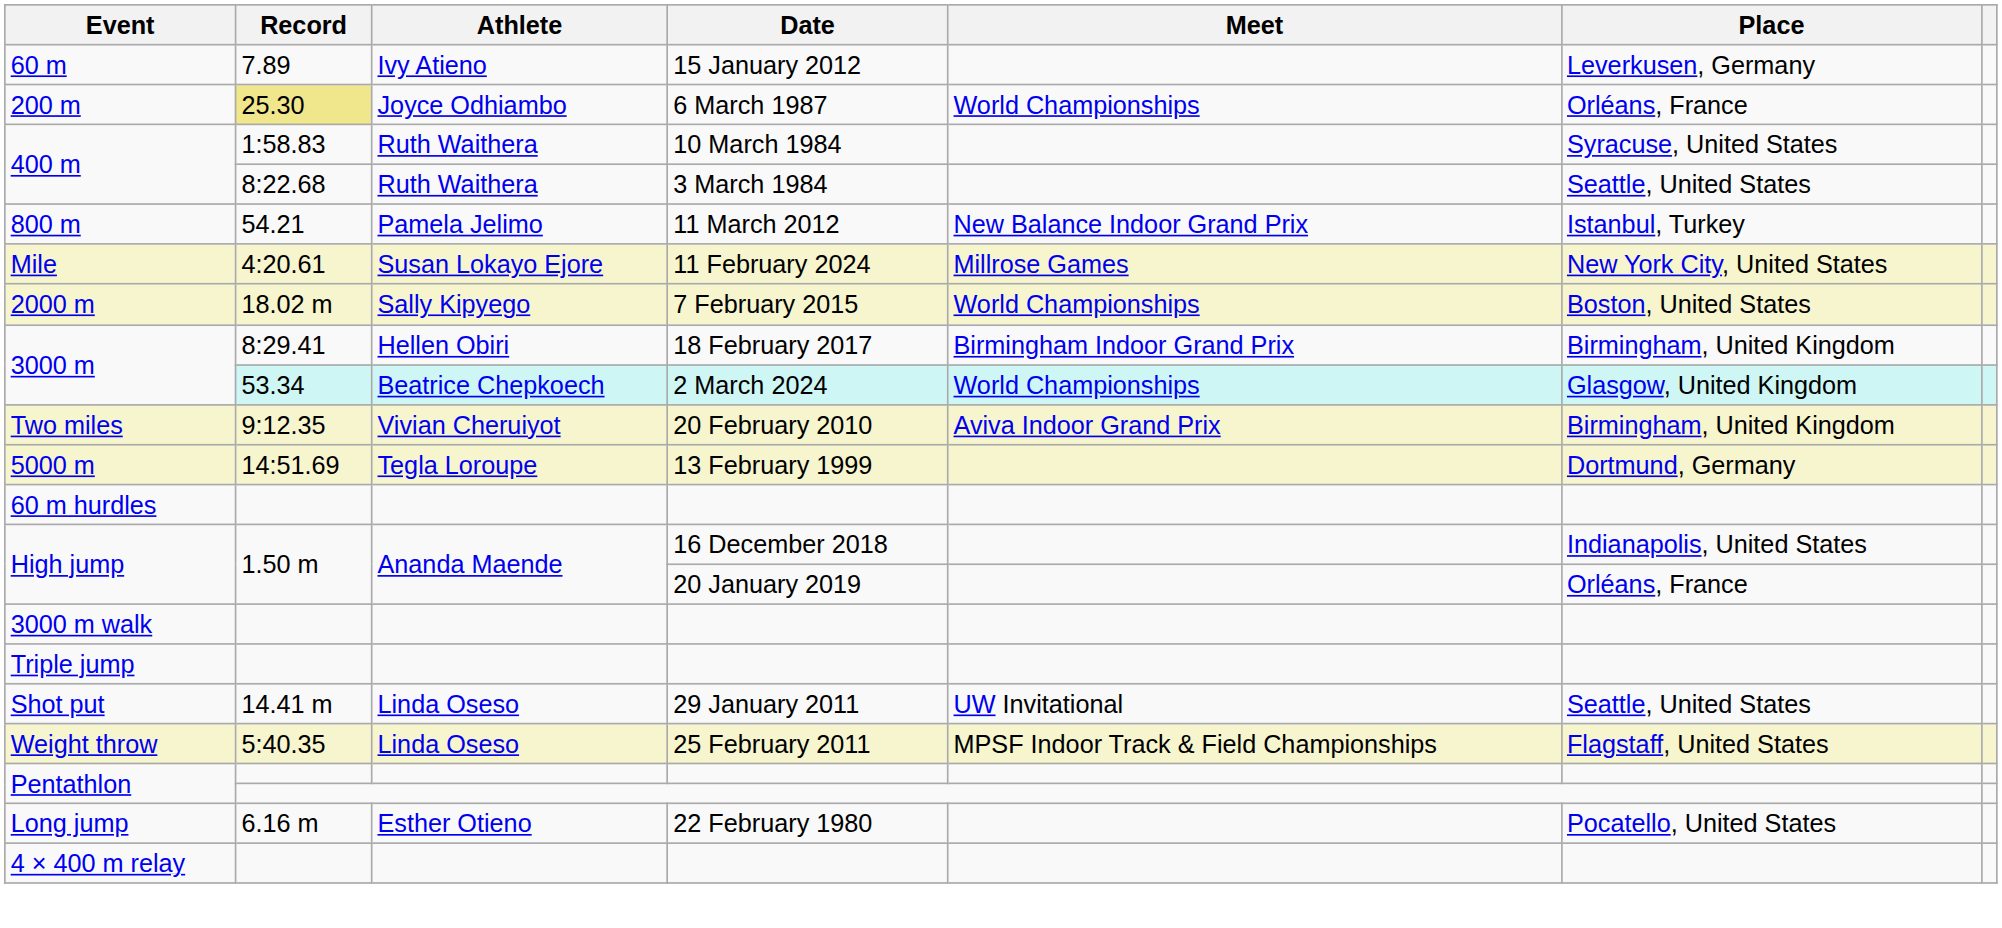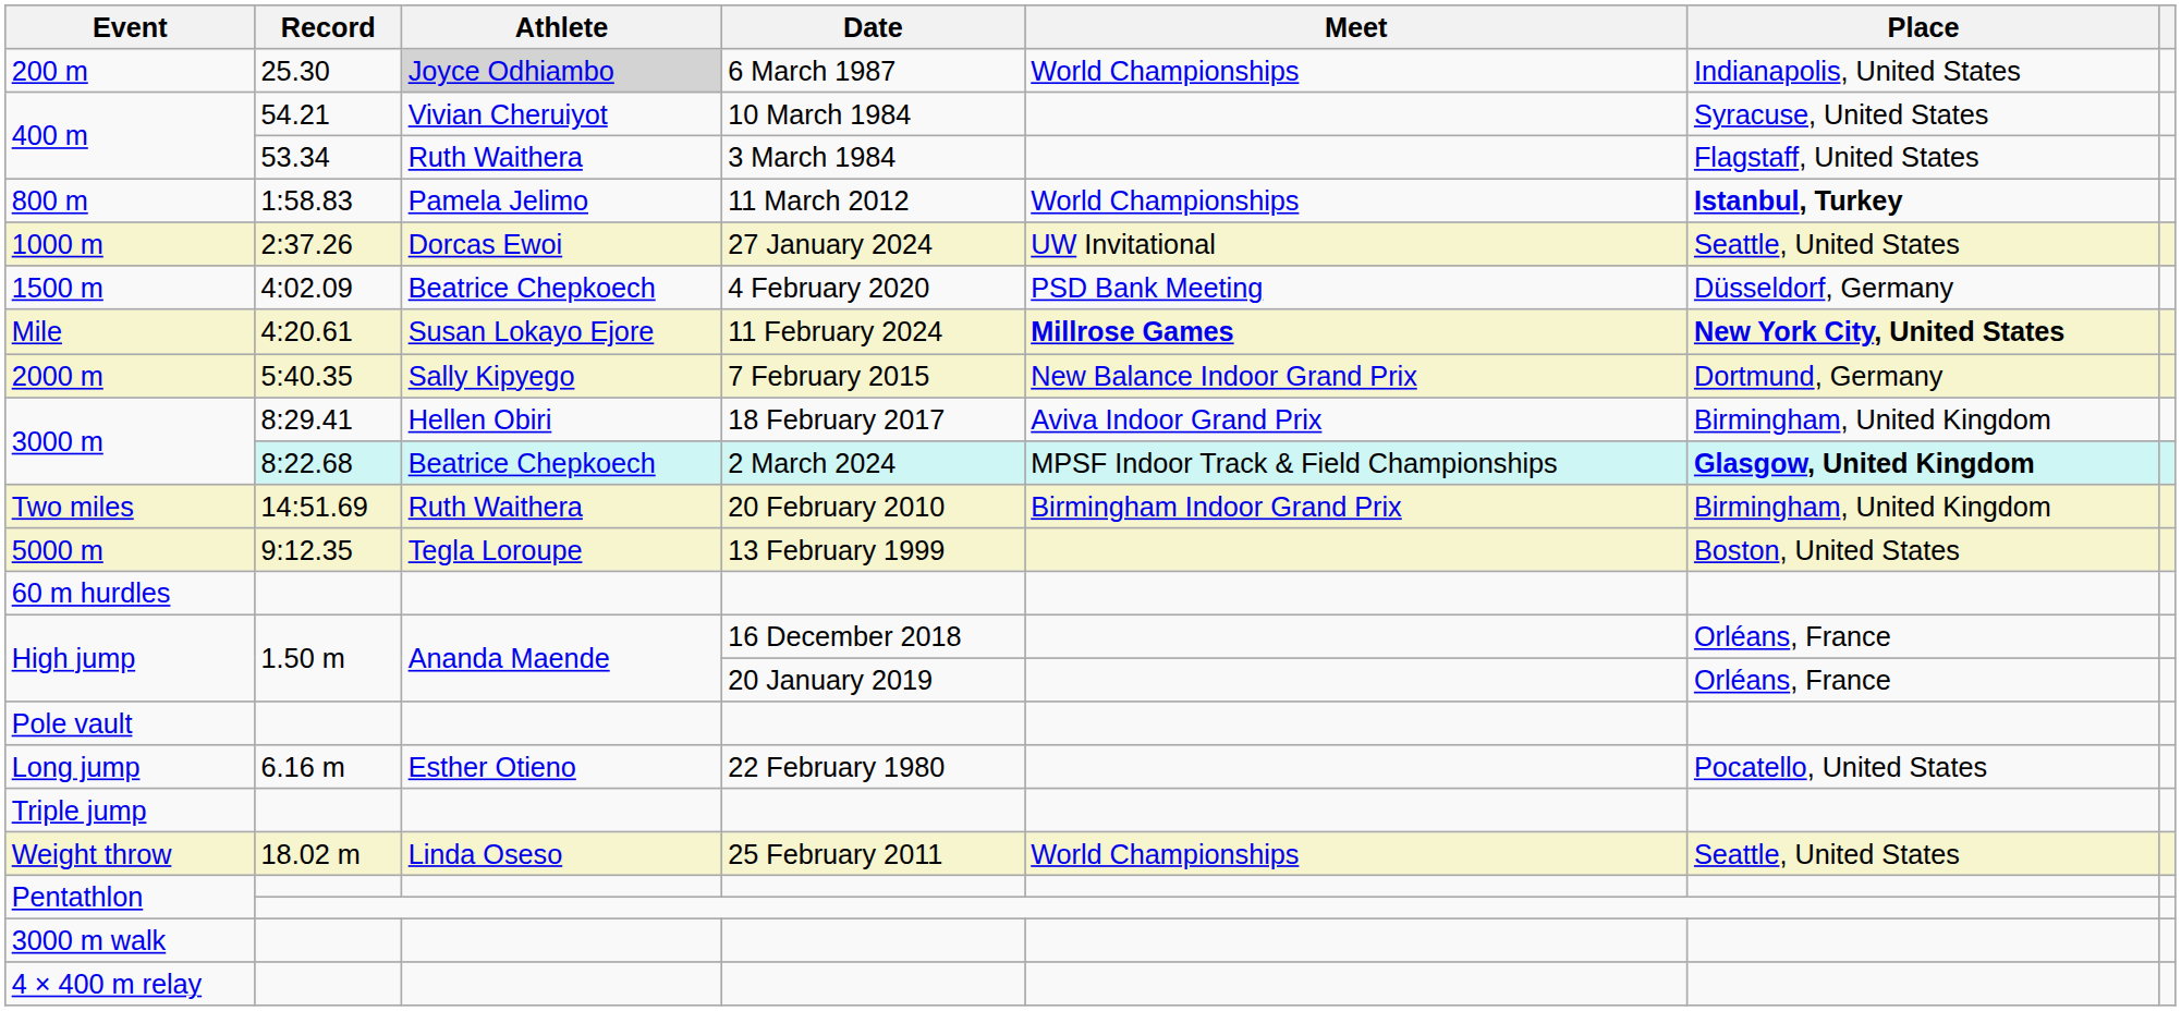- row: 60 m | 7.89 | Ivy Atieno | 15 January 2012 | Leverkusen, Germany
200 m | Record: khaki background -> no background
200 m | Athlete: no background -> lightgrey background
200 m | Place: Orléans, France -> Indianapolis, United States
400 m / 10 March 1984 | Record: 1:58.83 -> 54.21
400 m / 10 March 1984 | Athlete: Ruth Waithera -> Vivian Cheruiyot
400 m / 3 March 1984 | Record: 8:22.68 -> 53.34
400 m / 3 March 1984 | Place: Seattle, United States -> Flagstaff, United States
800 m | Record: 54.21 -> 1:58.83
800 m | Meet: New Balance Indoor Grand Prix -> World Championships
800 m | Place: normal -> bold
+ row: 1000 m | 2:37.26 | Dorcas Ewoi | 27 January 2024 | UW Invitational | Seattle, United States
+ row: 1500 m | 4:02.09 | Beatrice Chepkoech | 4 February 2020 | PSD Bank Meeting | Düsseldorf, Germany
Mile | Meet: normal -> bold
Mile | Place: normal -> bold
2000 m | Record: 18.02 m -> 5:40.35
2000 m | Meet: World Championships -> New Balance Indoor Grand Prix
2000 m | Place: Boston, United States -> Dortmund, Germany
3000 m / 18 February 2017 | Meet: Birmingham Indoor Grand Prix -> Aviva Indoor Grand Prix
3000 m / 2 March 2024 | Record: 53.34 -> 8:22.68
3000 m / 2 March 2024 | Meet: World Championships -> MPSF Indoor Track & Field Championships
3000 m / 2 March 2024 | Place: normal -> bold
Two miles | Record: 9:12.35 -> 14:51.69
Two miles | Athlete: Vivian Cheruiyot -> Ruth Waithera
Two miles | Meet: Aviva Indoor Grand Prix -> Birmingham Indoor Grand Prix
5000 m | Record: 14:51.69 -> 9:12.35
5000 m | Place: Dortmund, Germany -> Boston, United States
High jump / 16 December 2018 | Place: Indianapolis, United States -> Orléans, France
+ row: Pole vault
rows swapped: Long jump <-> 3000 m walk
- row: Shot put | 14.41 m | Linda Oseso | 29 January 2011 | UW Invitational | Seattle, United States
Weight throw | Record: 5:40.35 -> 18.02 m
Weight throw | Meet: MPSF Indoor Track & Field Championships -> World Championships
Weight throw | Place: Flagstaff, United States -> Seattle, United States
